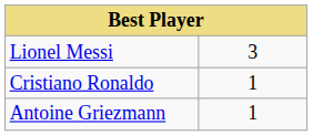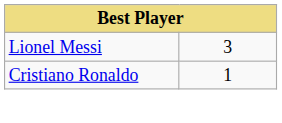- row: Antoine Griezmann | 1
